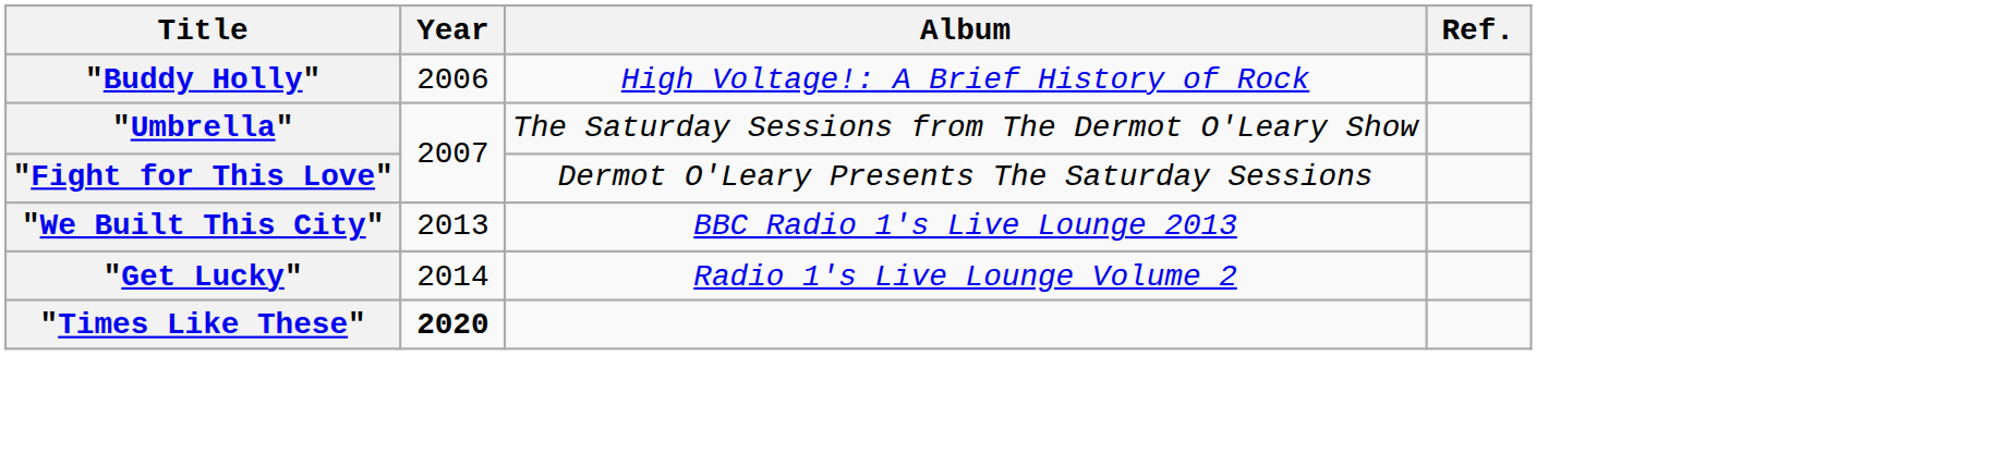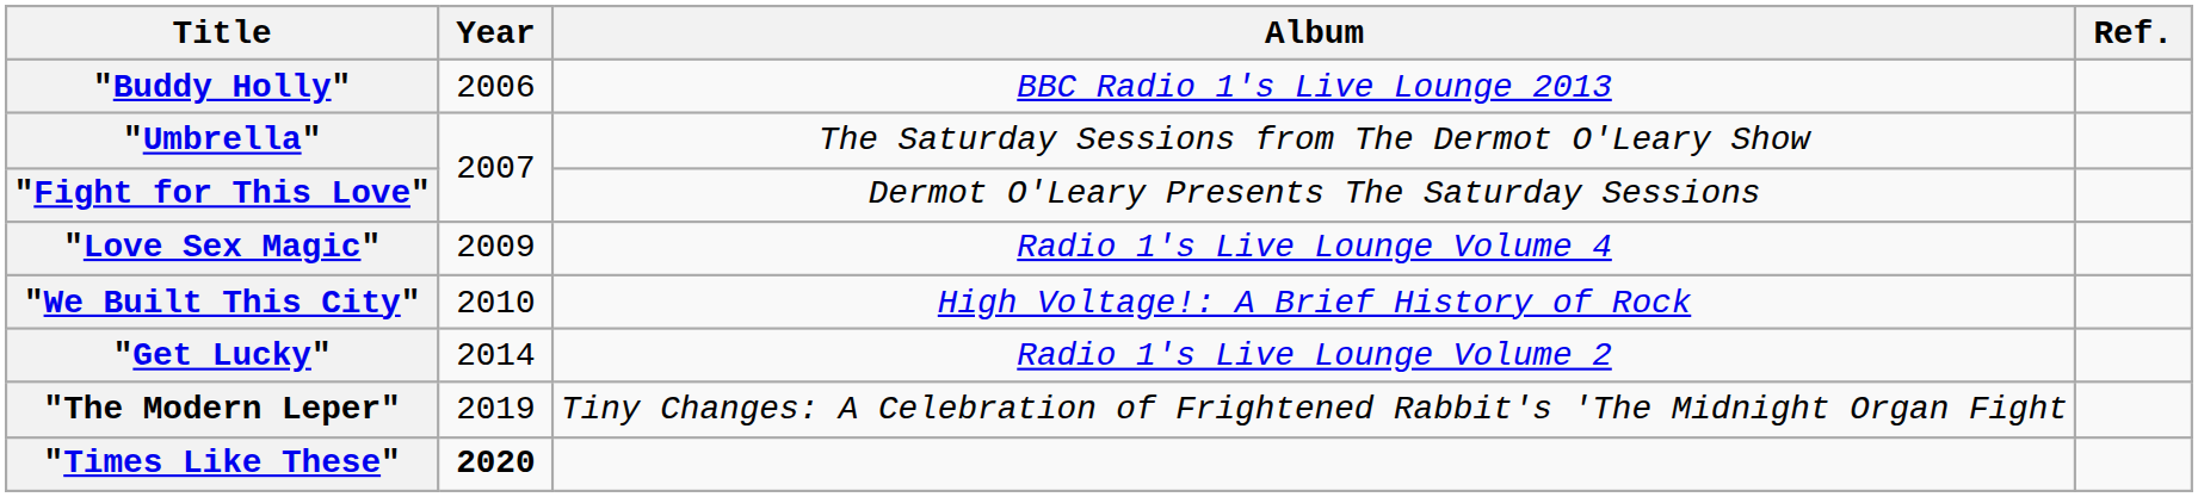"Buddy Holly" | Album: High Voltage!: A Brief History of Rock -> BBC Radio 1's Live Lounge 2013
+ row: "Love Sex Magic" | 2009 | Radio 1's Live Lounge Volume 4
"We Built This City" | Year: 2013 -> 2010
"We Built This City" | Album: BBC Radio 1's Live Lounge 2013 -> High Voltage!: A Brief History of Rock
+ row: "The Modern Leper" | 2019 | Tiny Changes: A Celebration of Frightened Rabbit's 'The Midnight Organ Fight
